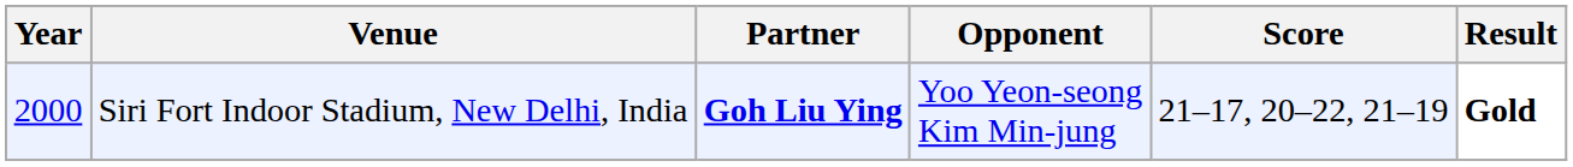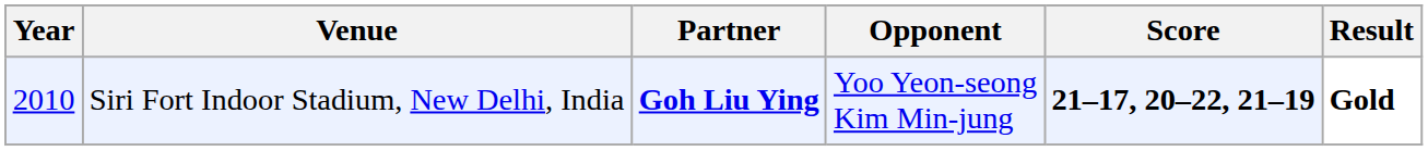Siri Fort Indoor Stadium, New Delhi, India | Year: 2000 -> 2010
Siri Fort Indoor Stadium, New Delhi, India | Score: normal -> bold
